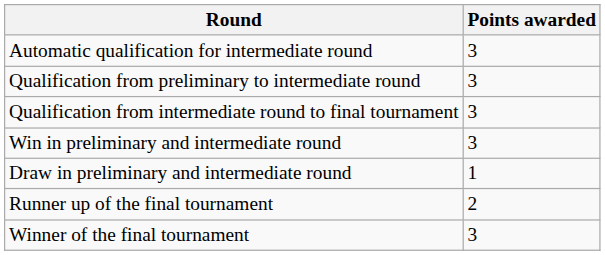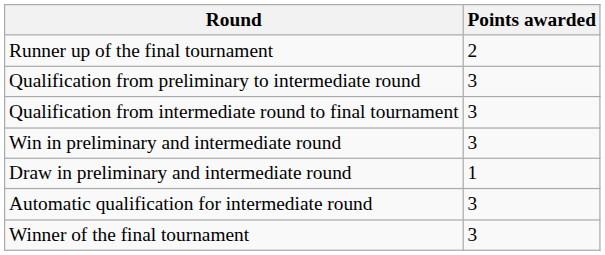rows swapped: Automatic qualification for intermediate round <-> Runner up of the final tournament
